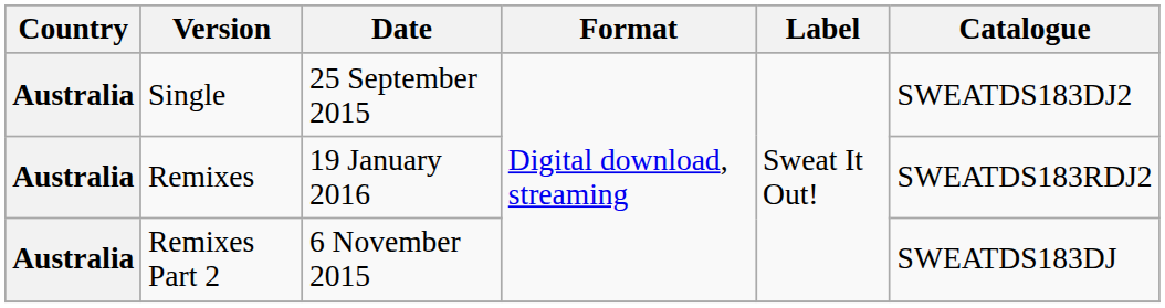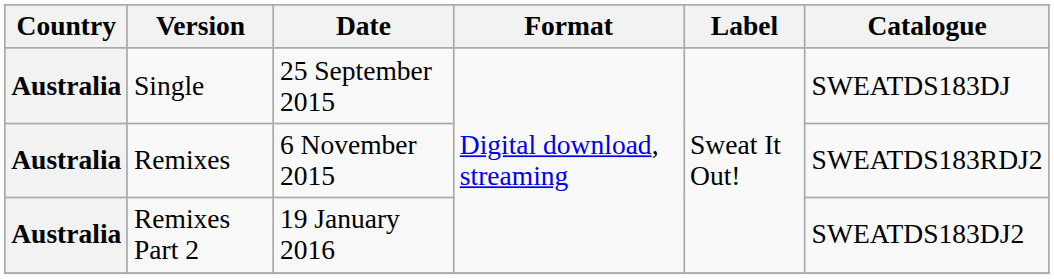Single | Catalogue: SWEATDS183DJ2 -> SWEATDS183DJ
Remixes | Date: 19 January 2016 -> 6 November 2015
Remixes Part 2 | Date: 6 November 2015 -> 19 January 2016
Remixes Part 2 | Catalogue: SWEATDS183DJ -> SWEATDS183DJ2
